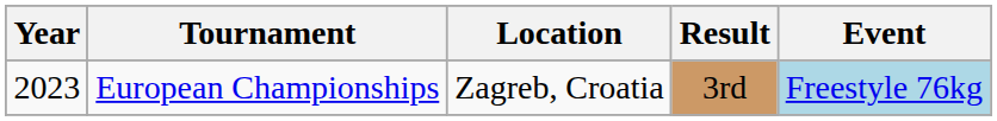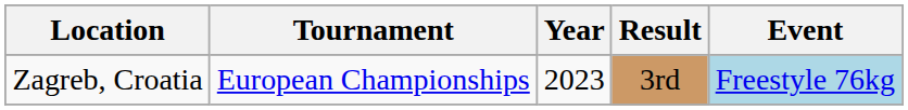columns swapped: Year <-> Location
